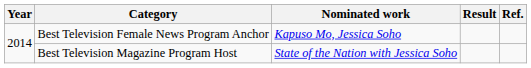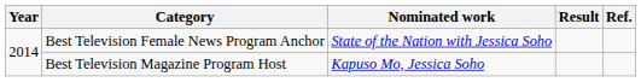Best Television Female News Program Anchor | Nominated work: Kapuso Mo, Jessica Soho -> State of the Nation with Jessica Soho
Best Television Magazine Program Host | Nominated work: State of the Nation with Jessica Soho -> Kapuso Mo, Jessica Soho
